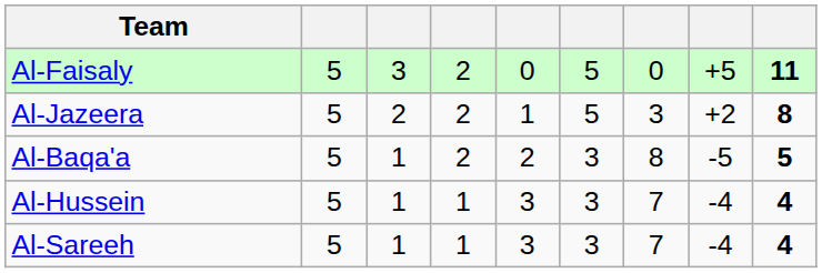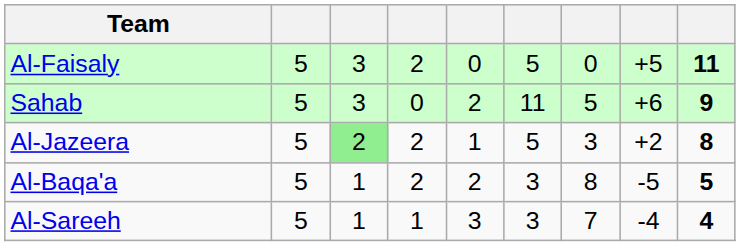+ row: Sahab | 5 | 3 | 0 | 2 | 11 | 5 | +6 | 9
Al-Jazeera | column 3: no background -> lightgreen background
- row: Al-Hussein | 5 | 1 | 1 | 3 | 3 | 7 | -4 | 4
